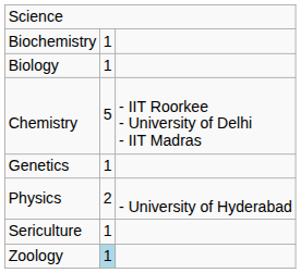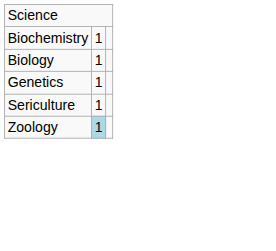- row: Chemistry | 5 | - IIT Roorkee - University of Delhi - IIT Madras
- row: Physics | 2 | - University of Hyderabad
